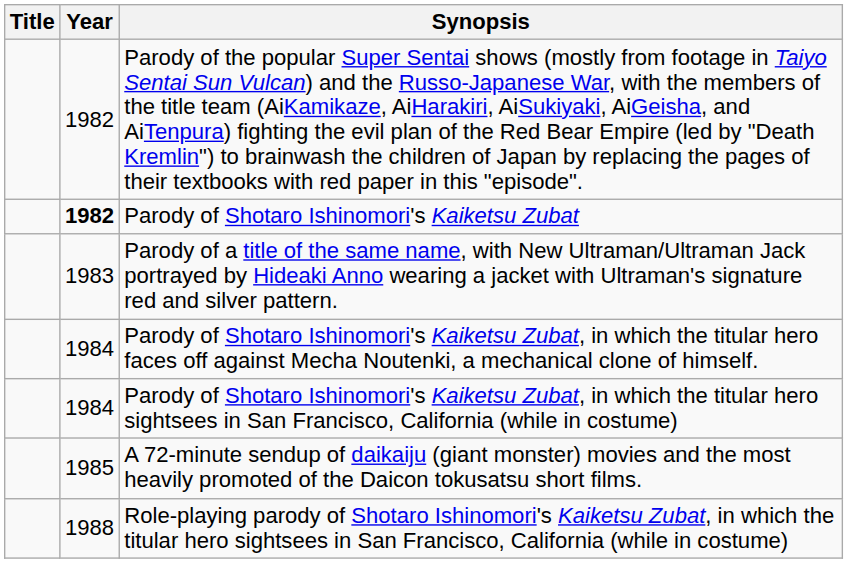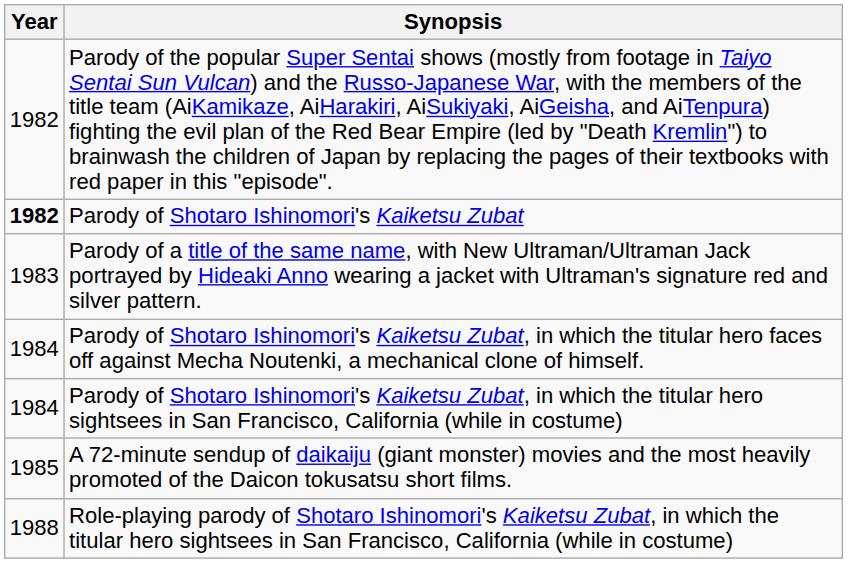- column: Title
